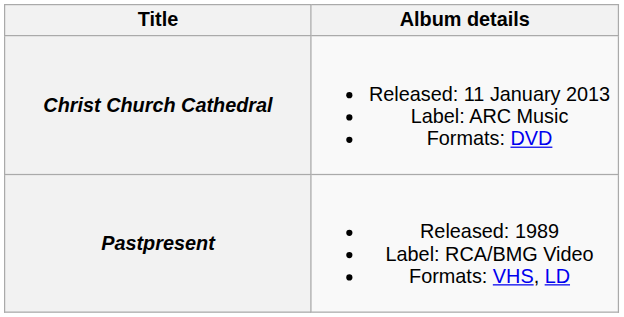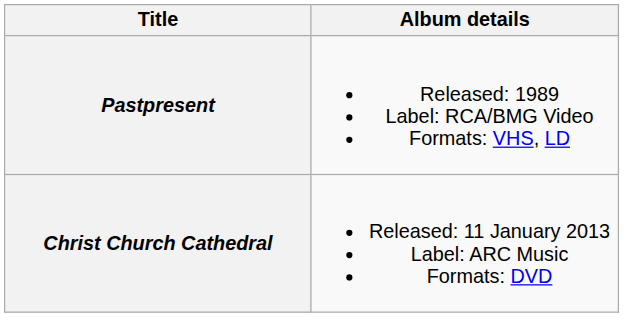rows swapped: Pastpresent <-> Christ Church Cathedral
